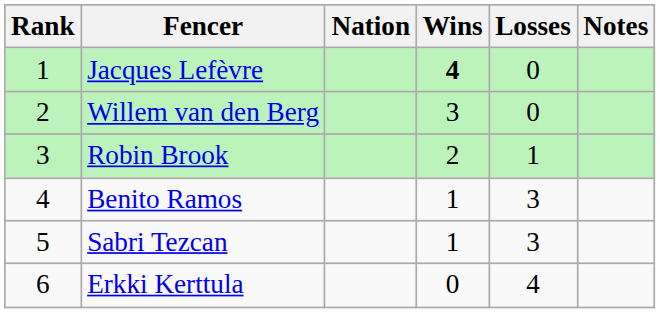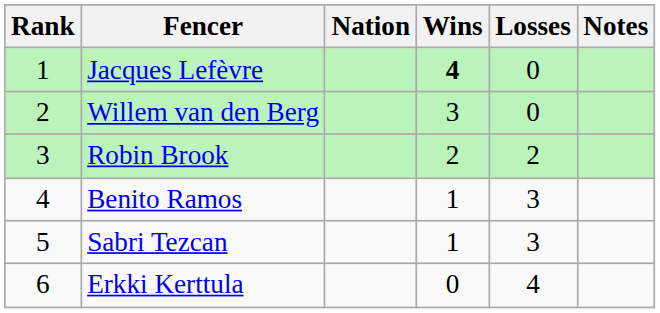Robin Brook | Losses: 1 -> 2
